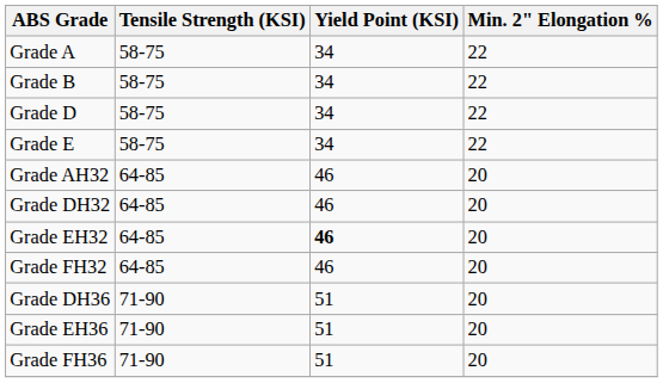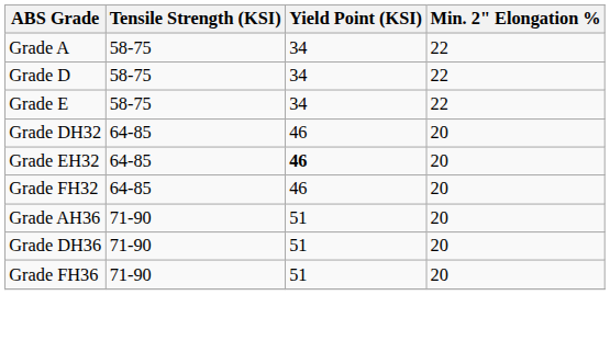- row: Grade B | 58-75 | 34 | 22
- row: Grade AH32 | 64-85 | 46 | 20
+ row: Grade AH36 | 71-90 | 51 | 20
- row: Grade EH36 | 71-90 | 51 | 20
